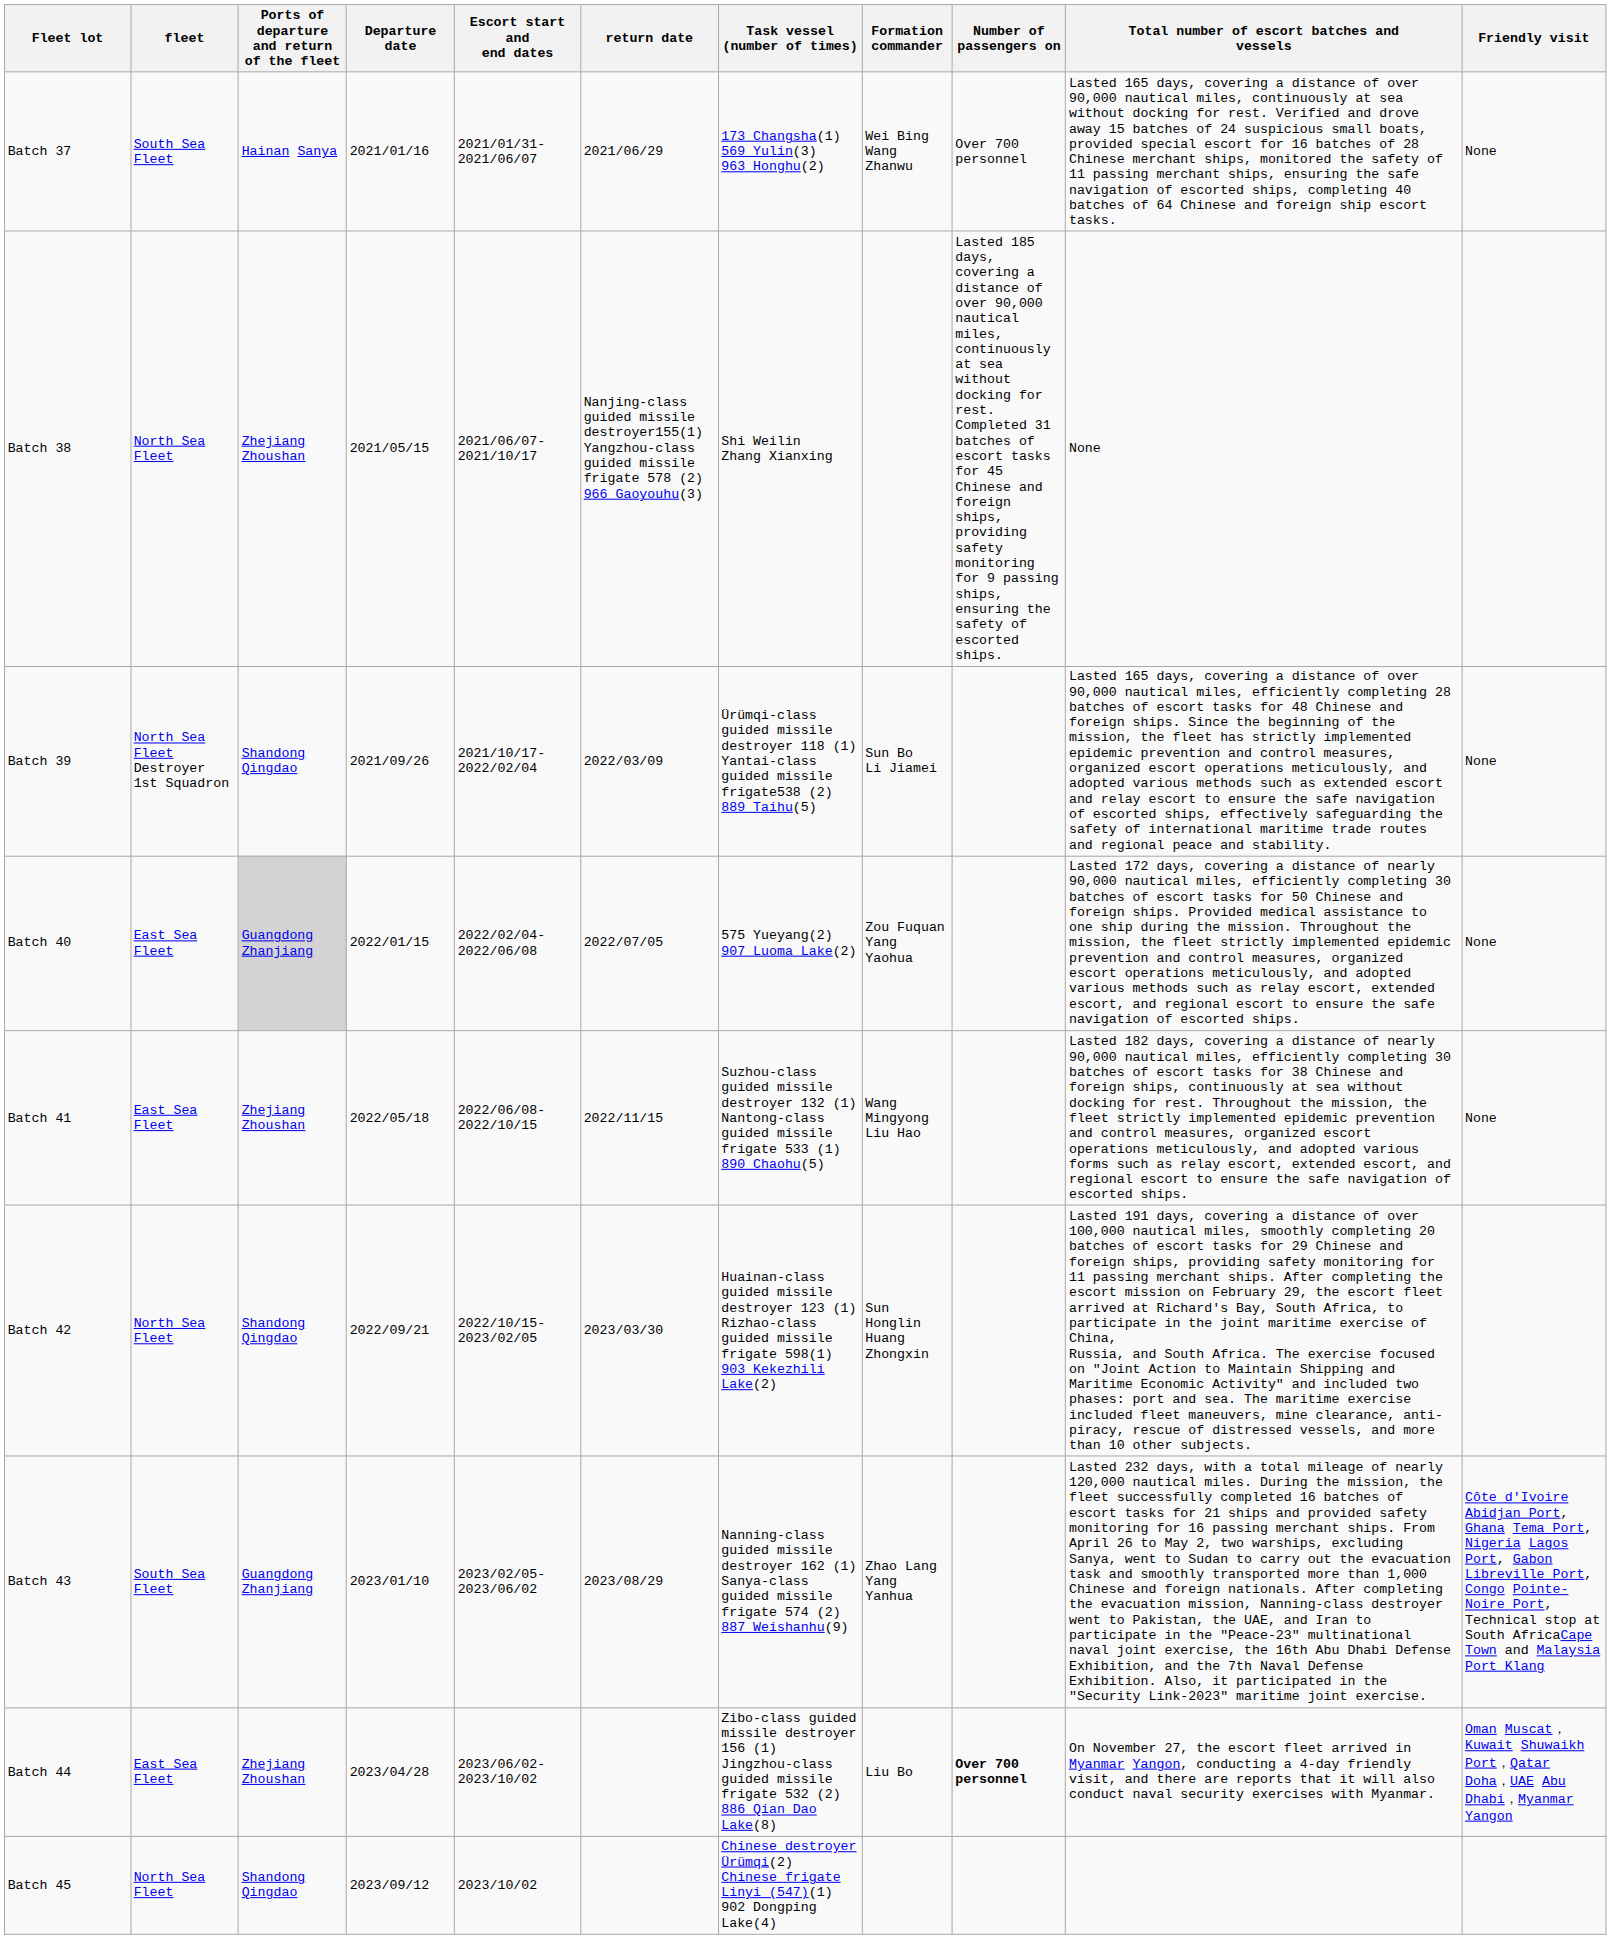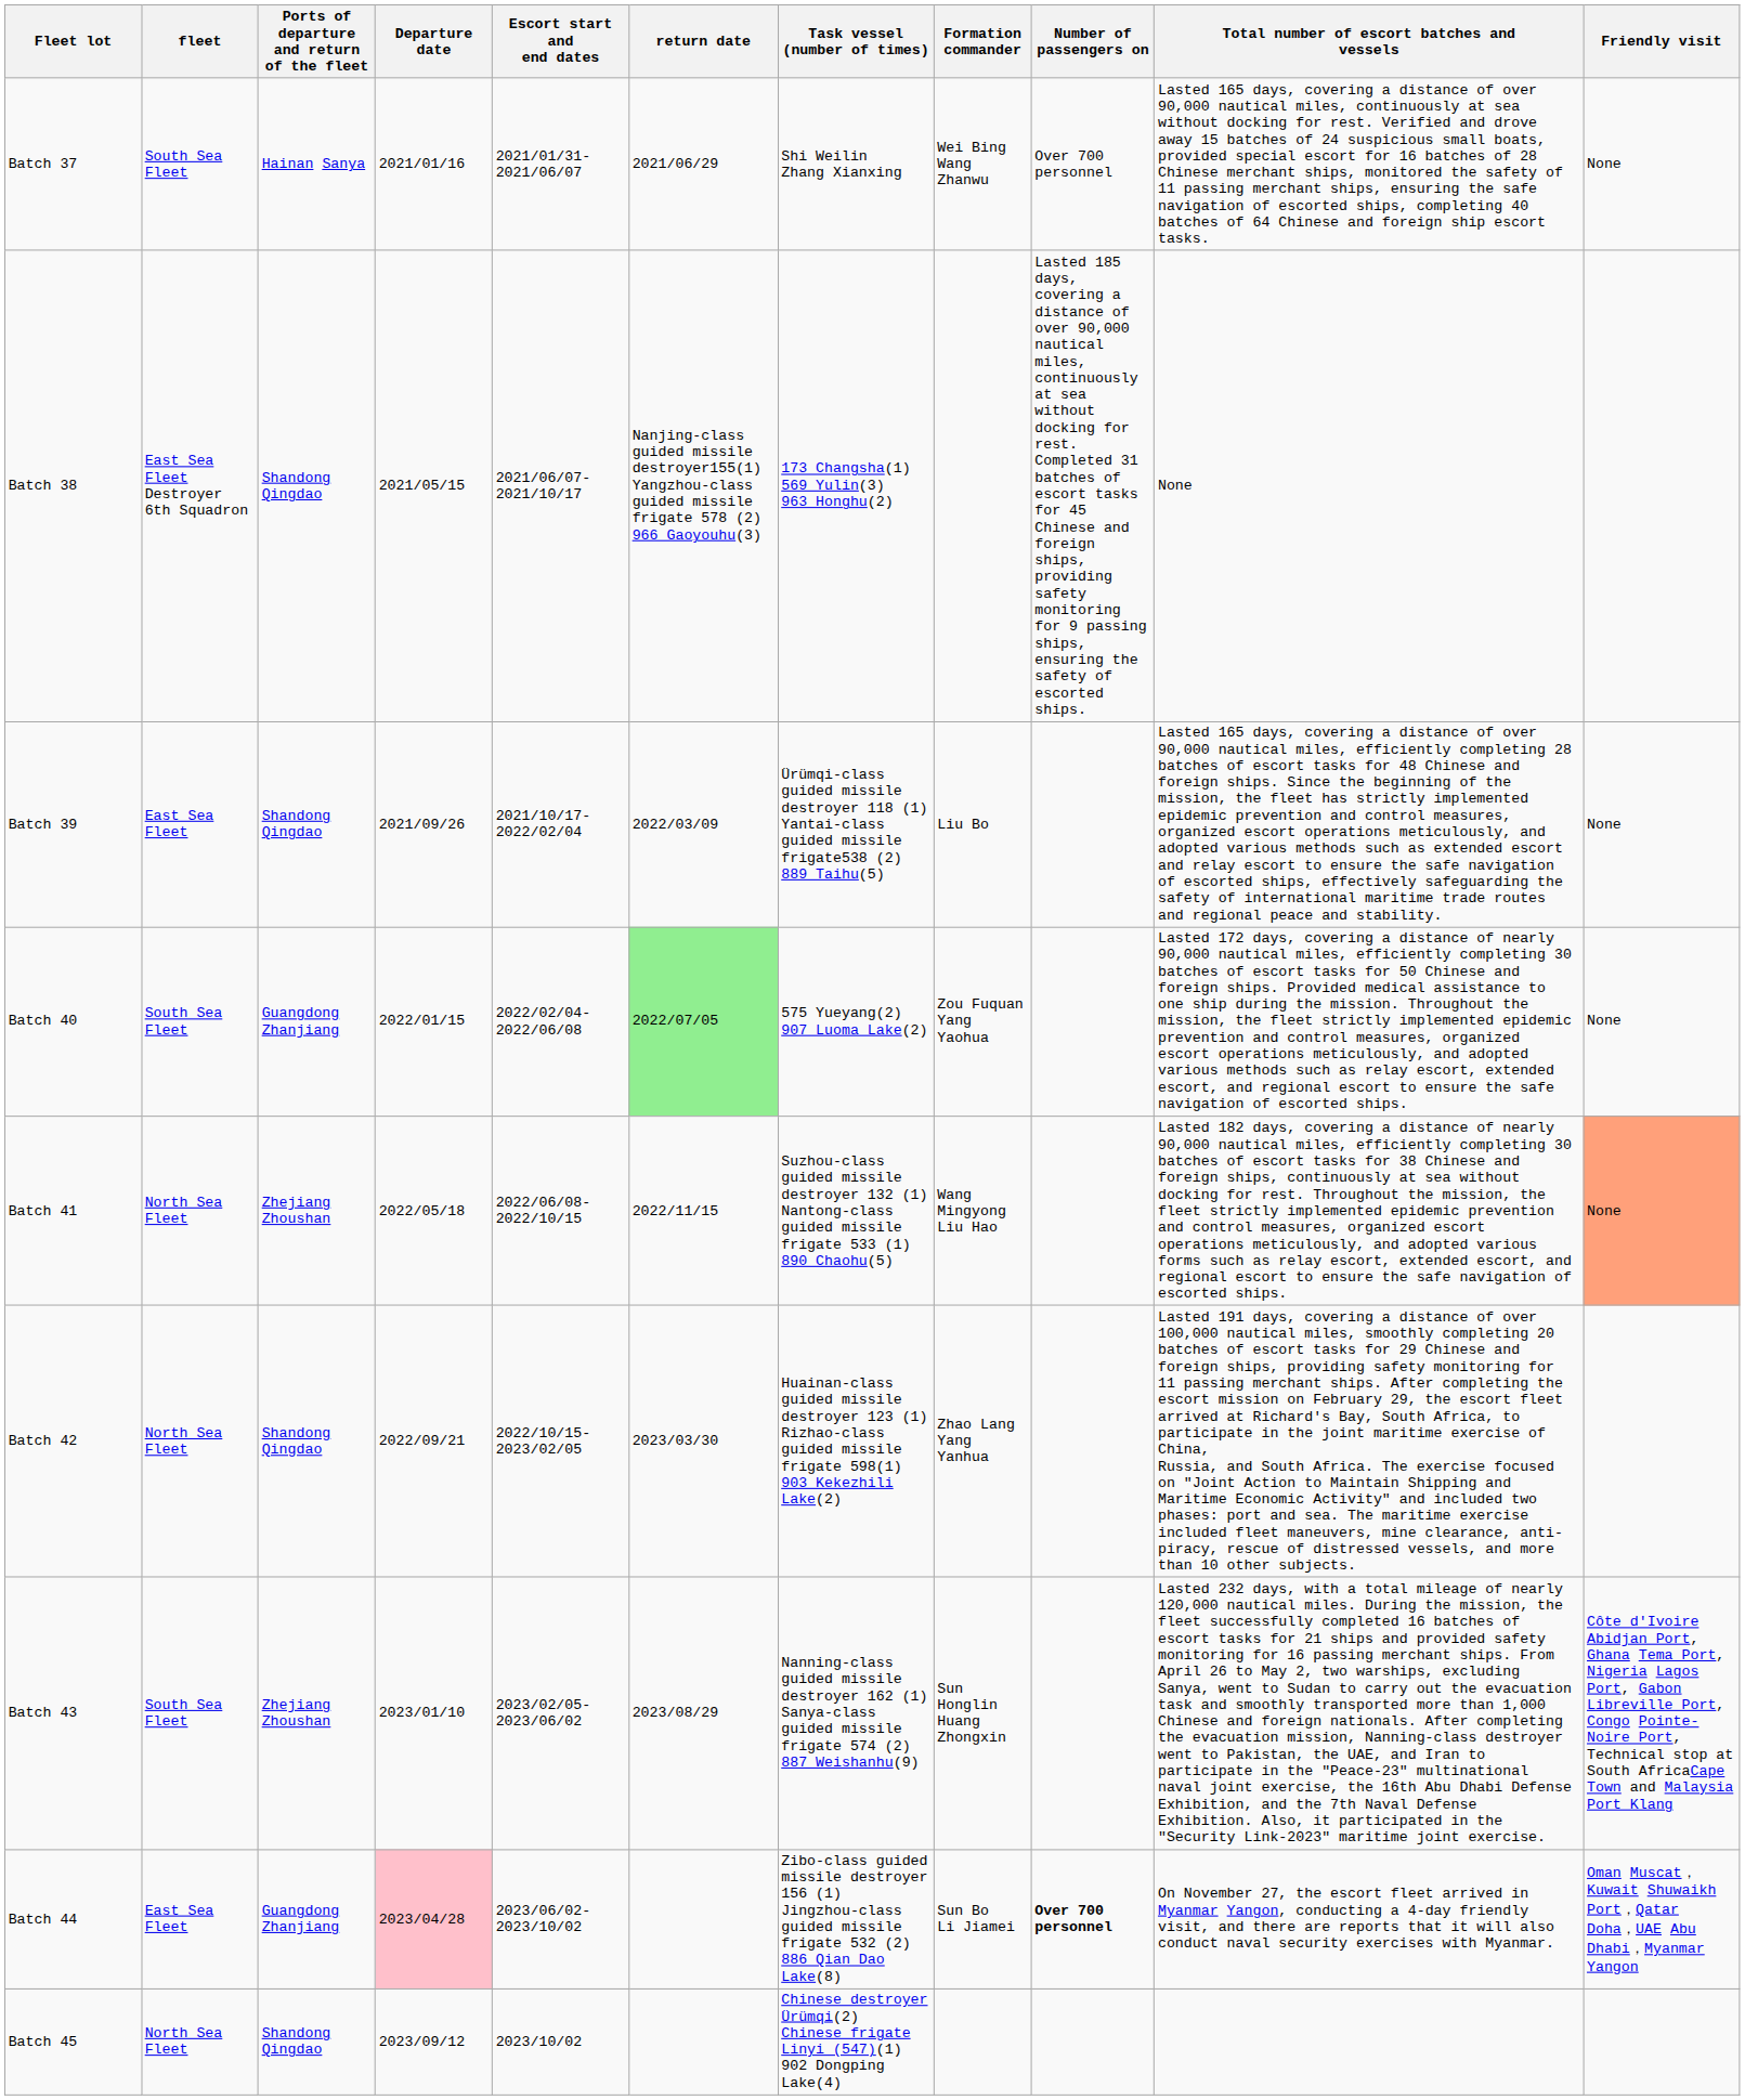Batch 37 | Task vessel (number of times): 173 Changsha(1) 569 Yulin(3) 963 Honghu(2) -> Shi Weilin Zhang Xianxing
Batch 38 | fleet: North Sea Fleet -> East Sea Fleet Destroyer 6th Squadron
Batch 38 | Ports of departure and return of the fleet: Zhejiang Zhoushan -> Shandong Qingdao
Batch 38 | Task vessel (number of times): Shi Weilin Zhang Xianxing -> 173 Changsha(1) 569 Yulin(3) 963 Honghu(2)
Batch 39 | fleet: North Sea Fleet Destroyer 1st Squadron -> East Sea Fleet
Batch 39 | Formation commander: Sun Bo Li Jiamei -> Liu Bo
Batch 40 | fleet: East Sea Fleet -> South Sea Fleet
Batch 40 | Ports of departure and return of the fleet: lightgrey background -> no background
Batch 40 | return date: no background -> lightgreen background
Batch 41 | fleet: East Sea Fleet -> North Sea Fleet
Batch 41 | Friendly visit: no background -> lightsalmon background
Batch 42 | Formation commander: Sun Honglin Huang Zhongxin -> Zhao Lang Yang Yanhua
Batch 43 | Ports of departure and return of the fleet: Guangdong Zhanjiang -> Zhejiang Zhoushan
Batch 43 | Formation commander: Zhao Lang Yang Yanhua -> Sun Honglin Huang Zhongxin
Batch 44 | Ports of departure and return of the fleet: Zhejiang Zhoushan -> Guangdong Zhanjiang
Batch 44 | Departure date: no background -> pink background
Batch 44 | Formation commander: Liu Bo -> Sun Bo Li Jiamei
